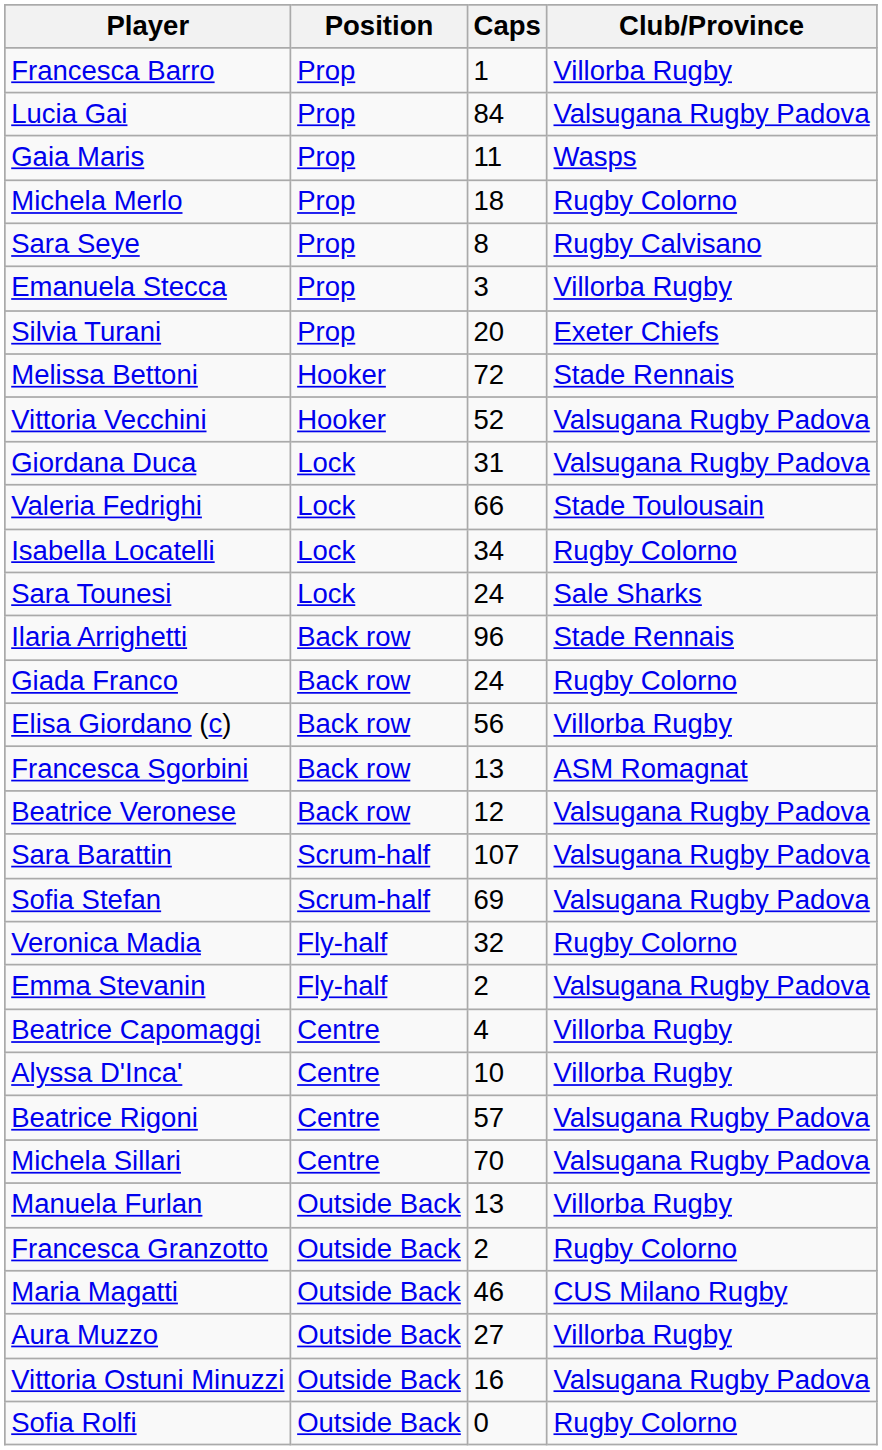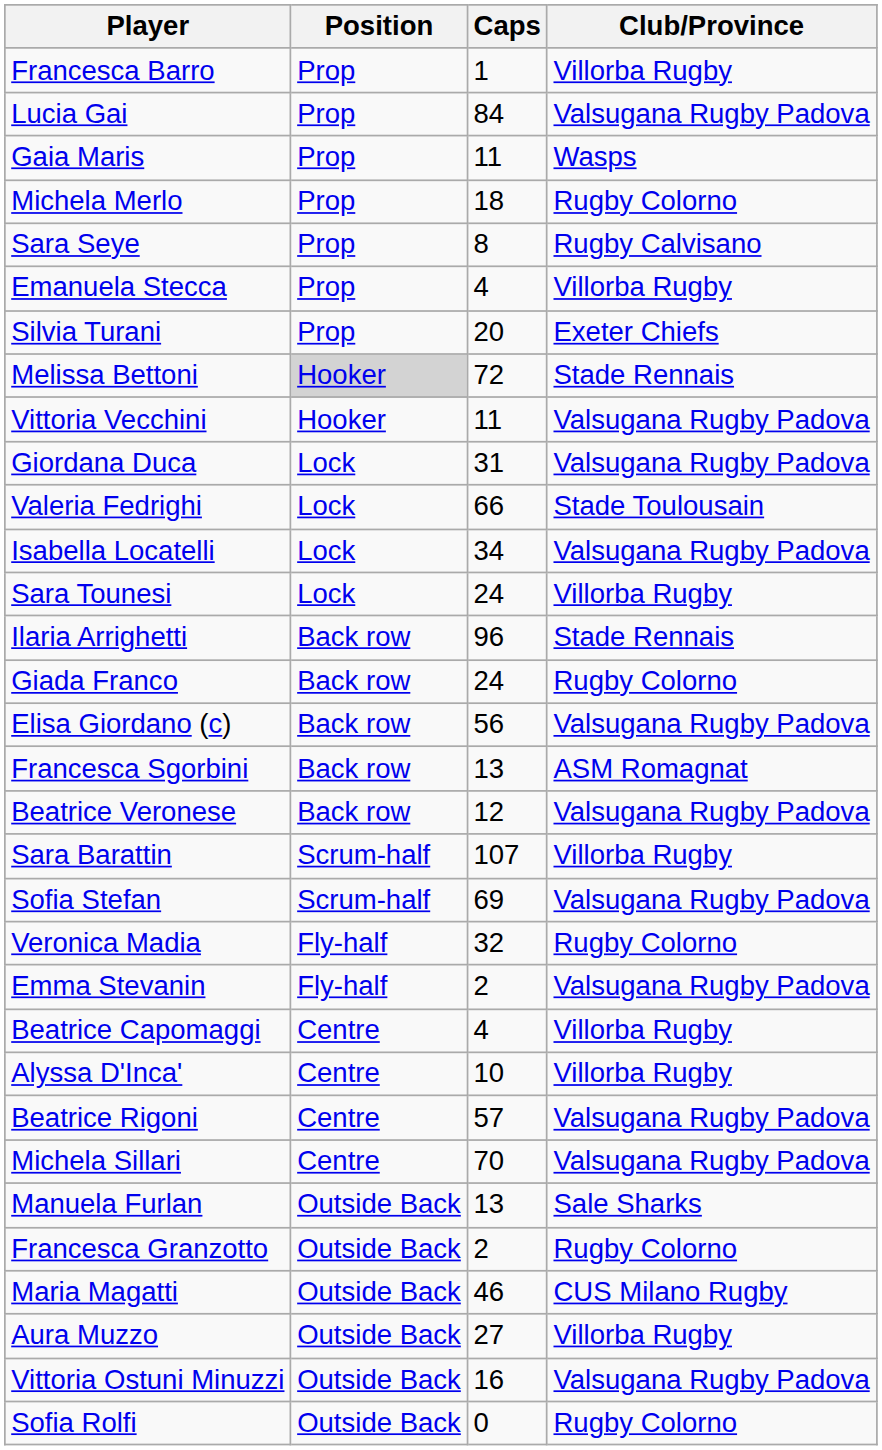Emanuela Stecca | Caps: 3 -> 4
Melissa Bettoni | Position: no background -> lightgrey background
Vittoria Vecchini | Caps: 52 -> 11
Isabella Locatelli | Club/Province: Rugby Colorno -> Valsugana Rugby Padova
Sara Tounesi | Club/Province: Sale Sharks -> Villorba Rugby
Elisa Giordano (c) | Club/Province: Villorba Rugby -> Valsugana Rugby Padova
Sara Barattin | Club/Province: Valsugana Rugby Padova -> Villorba Rugby
Manuela Furlan | Club/Province: Villorba Rugby -> Sale Sharks
